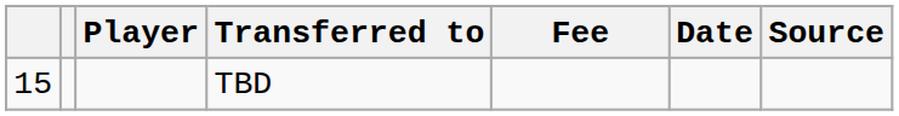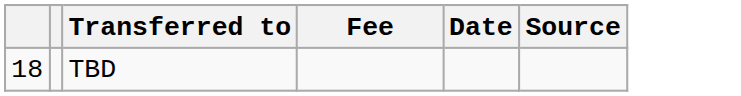- column: Player
TBD | column 1: 15 -> 18
